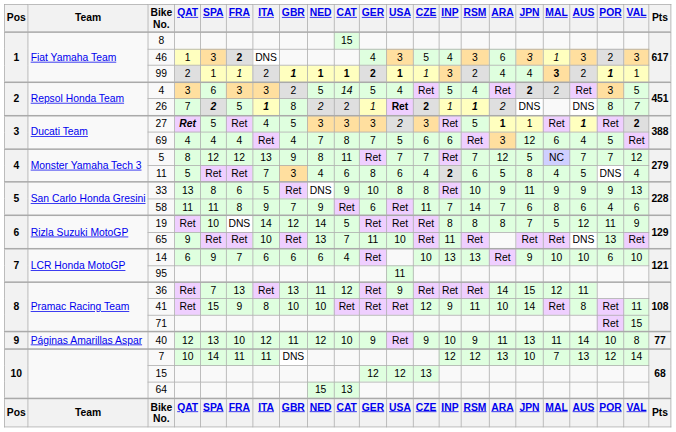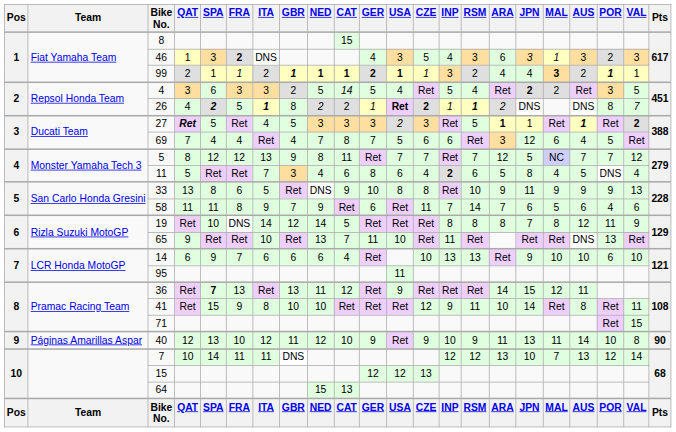26 | QAT: 7 -> 4
69 | QAT: 4 -> 7
58 | MAL: 8 -> 5
19 | MAL: 5 -> 8
36 | SPA: normal -> bold
40 | Pts: 77 -> 90
